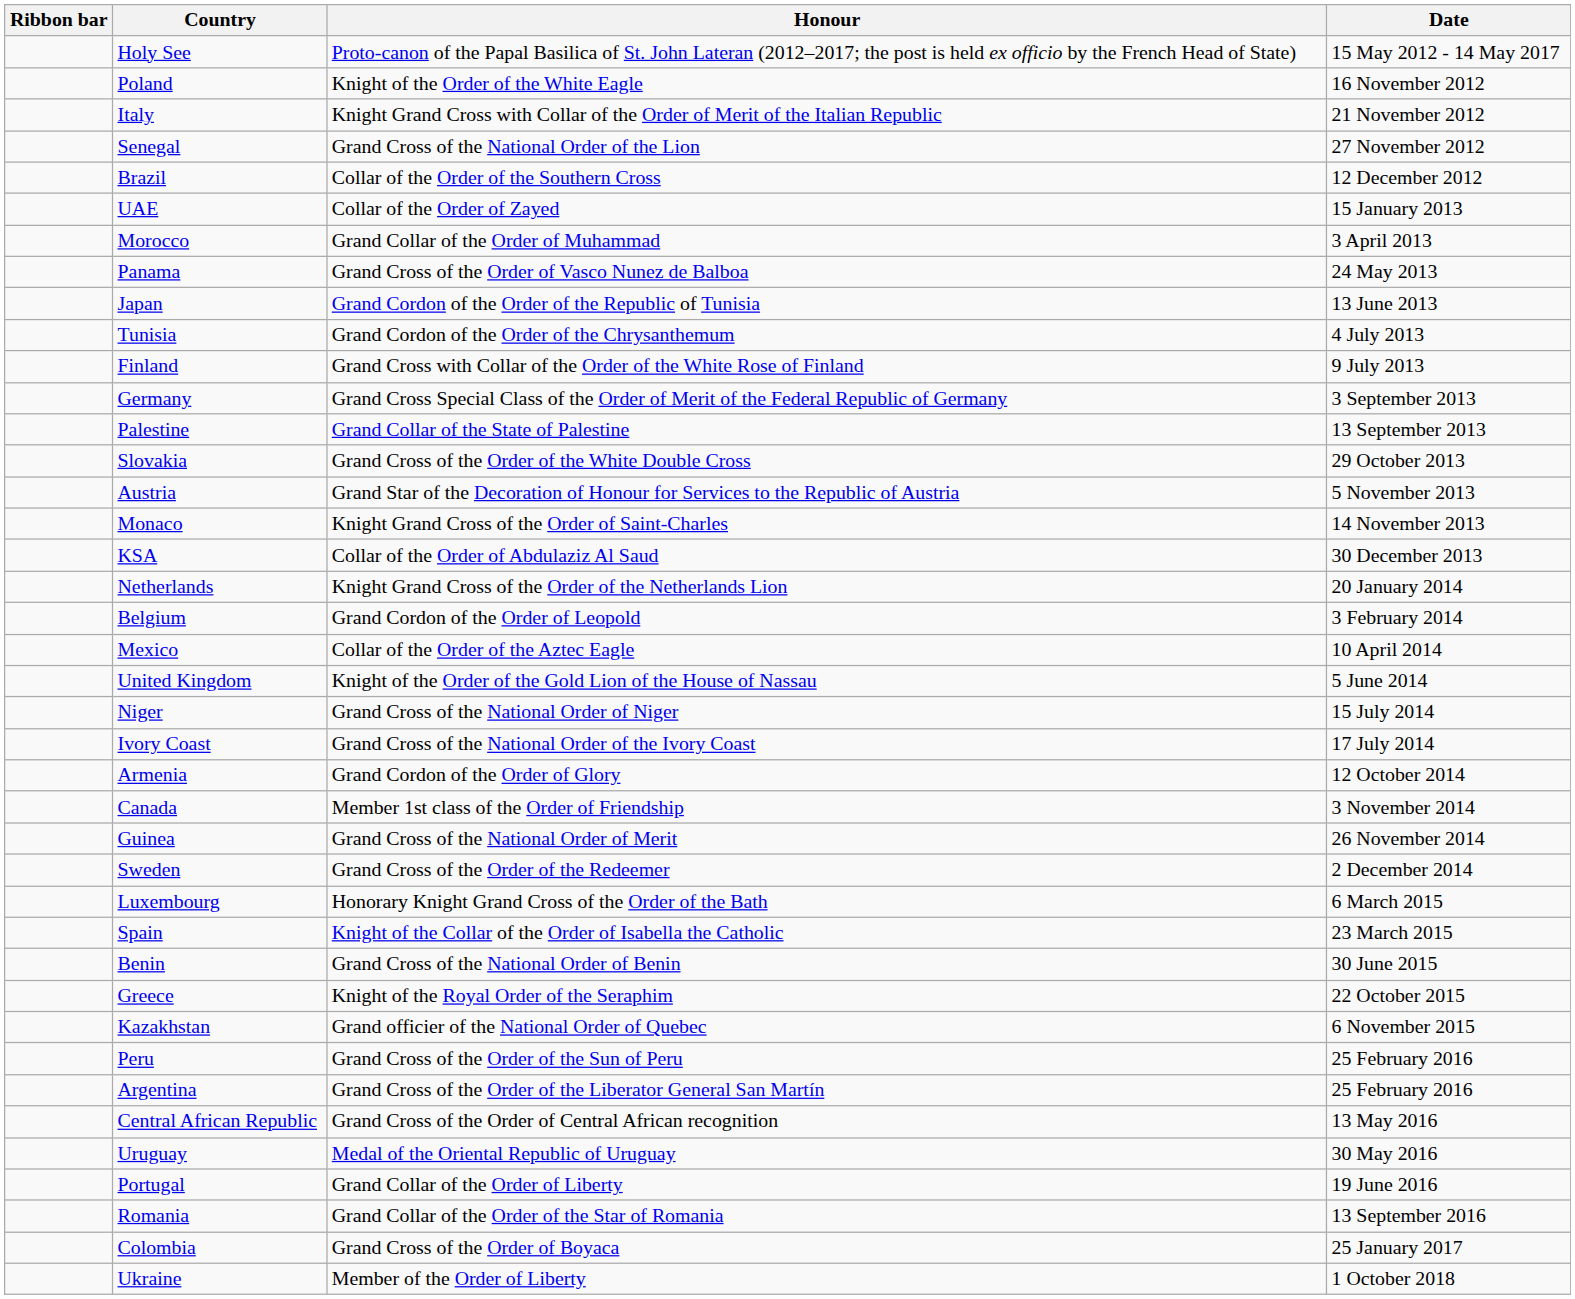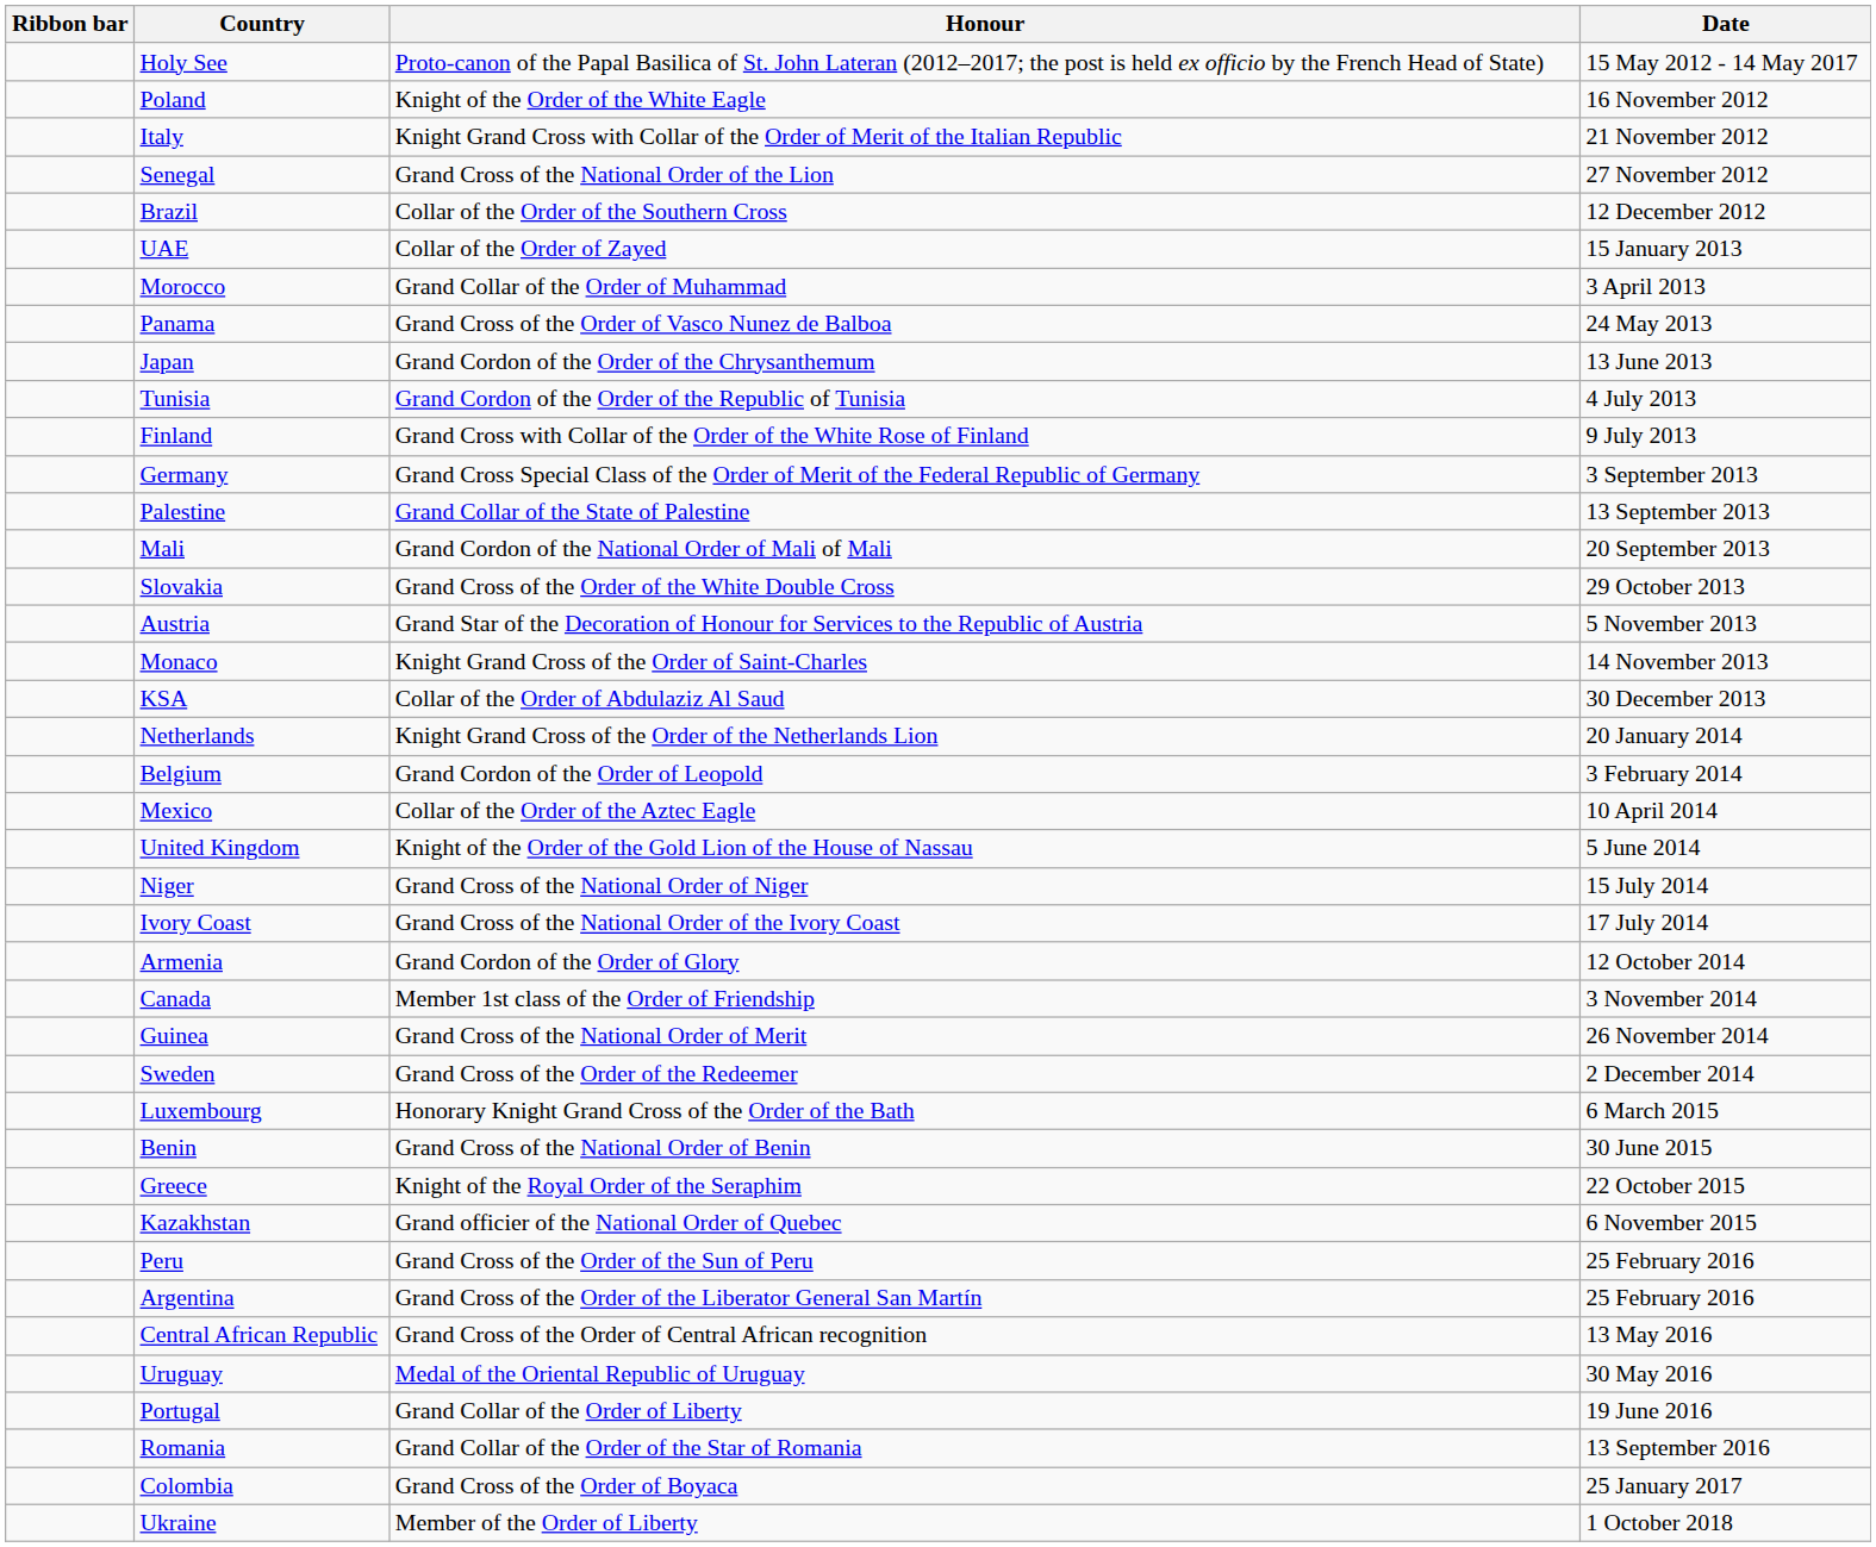Japan | Honour: Grand Cordon of the Order of the Republic of Tunisia -> Grand Cordon of the Order of the Chrysanthemum
Tunisia | Honour: Grand Cordon of the Order of the Chrysanthemum -> Grand Cordon of the Order of the Republic of Tunisia
+ row: Mali | Grand Cordon of the National Order of Mali of Mali | 20 September 2013
- row: Spain | Knight of the Collar of the Order of Isabella the Catholic | 23 March 2015
